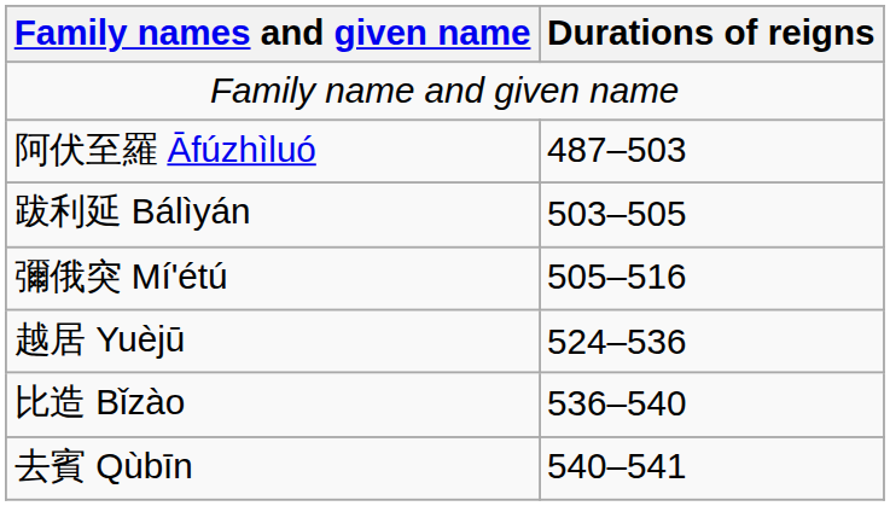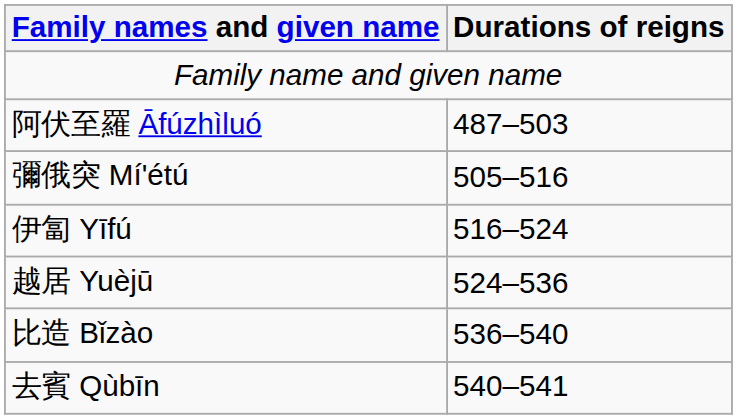- row: 跋利延 Bálìyán | 503–505
+ row: 伊匐 Yīfú | 516–524
